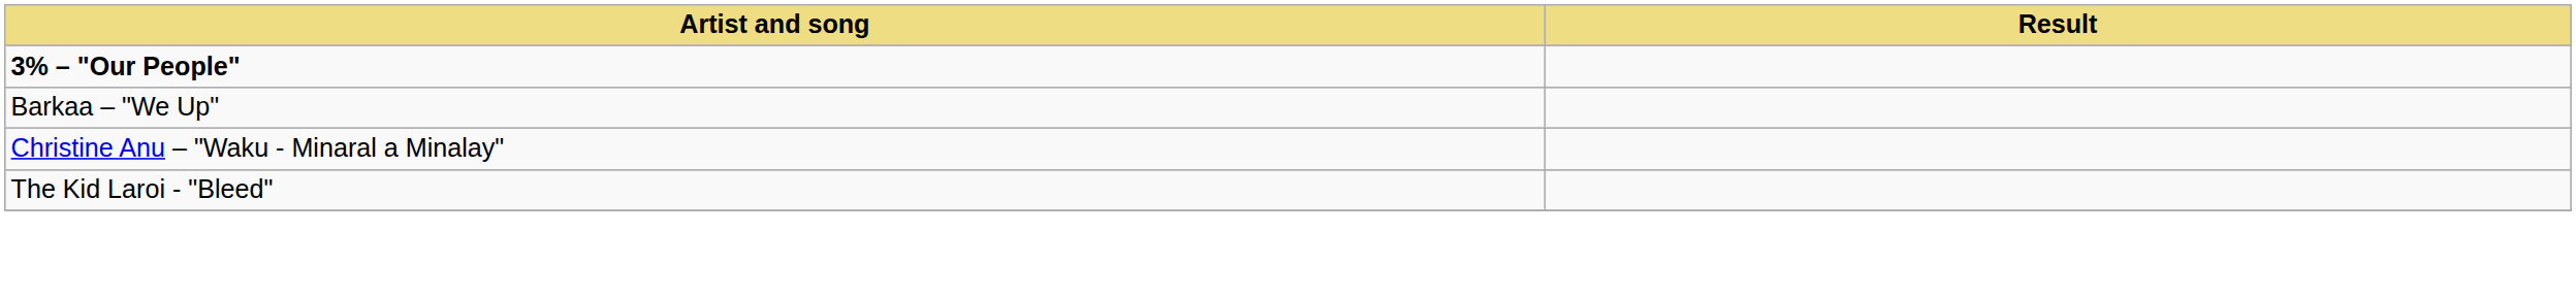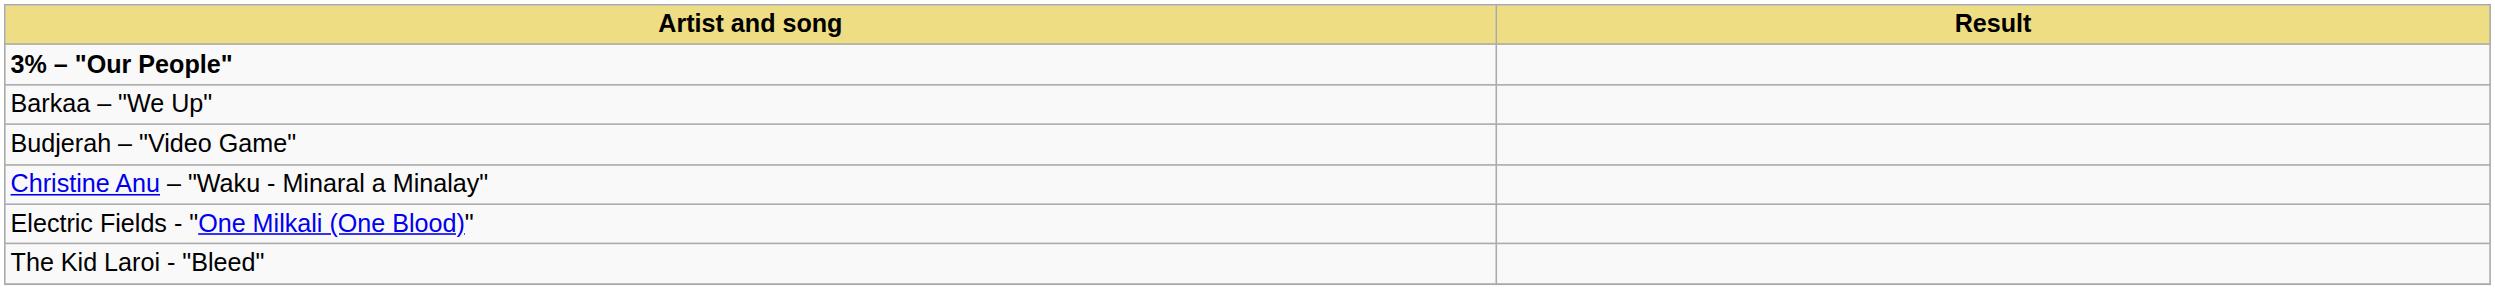+ row: Budjerah – "Video Game"
+ row: Electric Fields - "One Milkali (One Blood)"
